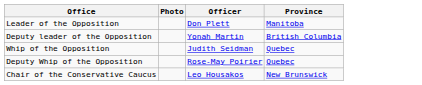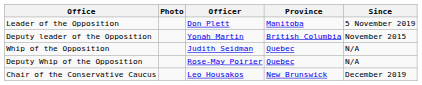+ column: Since | 5 November 2019 | November 2015 | N/A | N/A | December 2019
